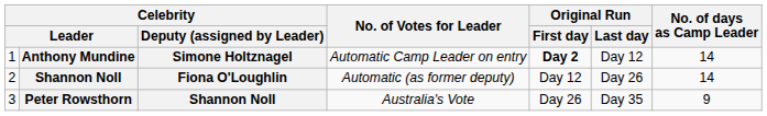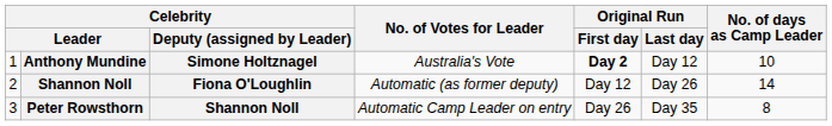Anthony Mundine | No. of Votes for Leader: Automatic Camp Leader on entry -> Australia's Vote
Anthony Mundine | No. of days as Camp Leader: 14 -> 10
Peter Rowsthorn | No. of Votes for Leader: Australia's Vote -> Automatic Camp Leader on entry
Peter Rowsthorn | No. of days as Camp Leader: 9 -> 8
